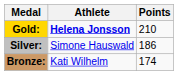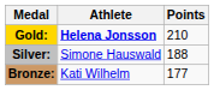Silver: | Points: 186 -> 188
Bronze: | Points: 174 -> 177
